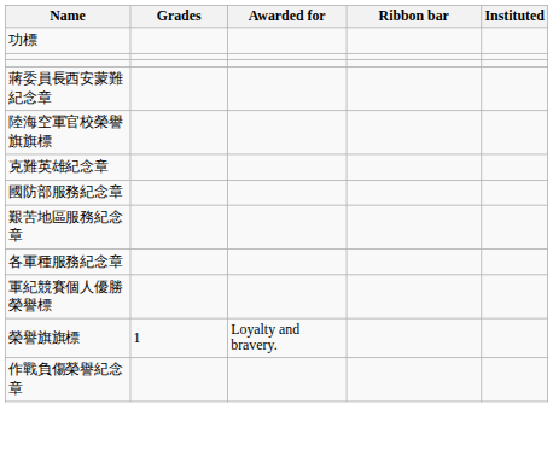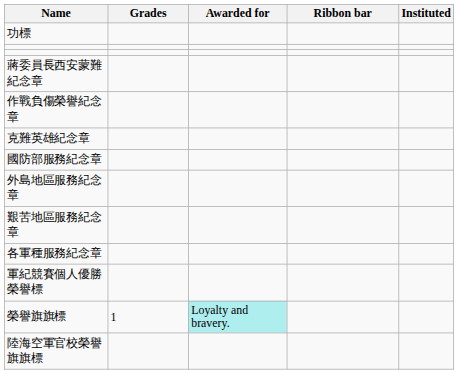rows swapped: 作戰負傷榮譽紀念章 <-> 陸海空軍官校榮譽旗旗標
+ row: 外島地區服務紀念章
榮譽旗旗標 | Awarded for: no background -> paleturquoise background
